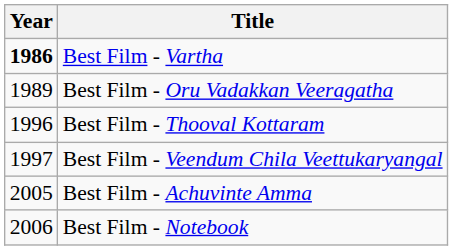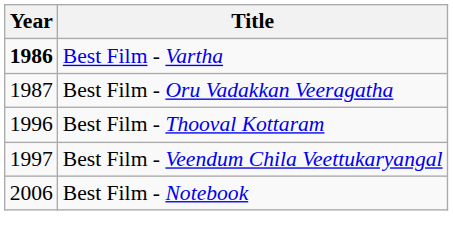Best Film - Oru Vadakkan Veeragatha | Year: 1989 -> 1987
- row: 2005 | Best Film - Achuvinte Amma
